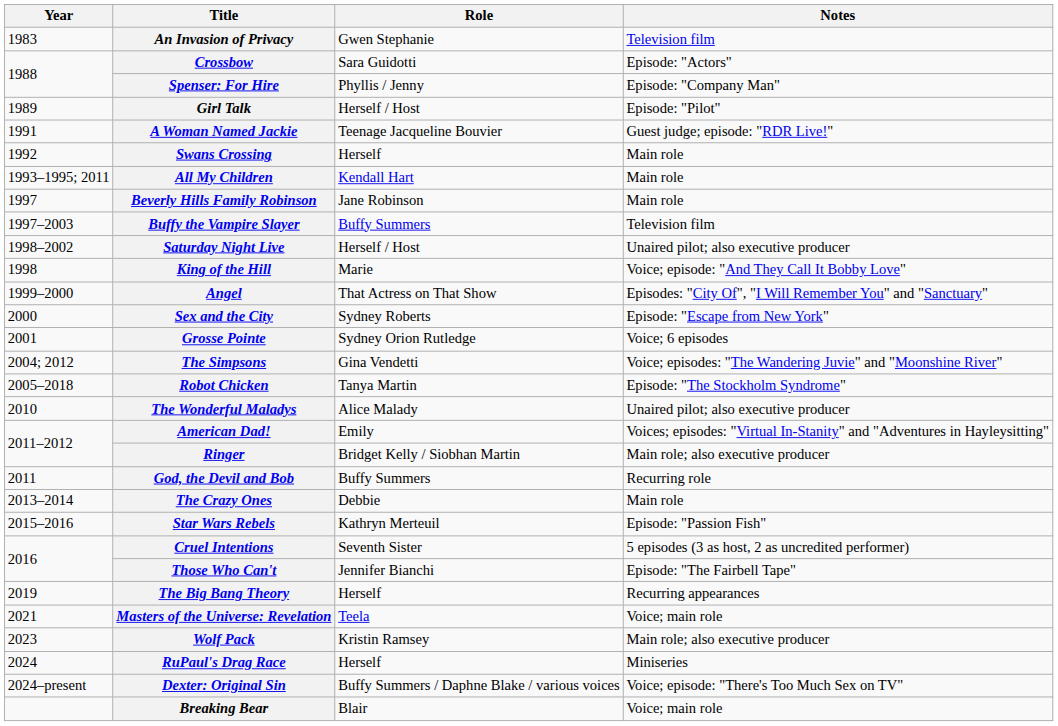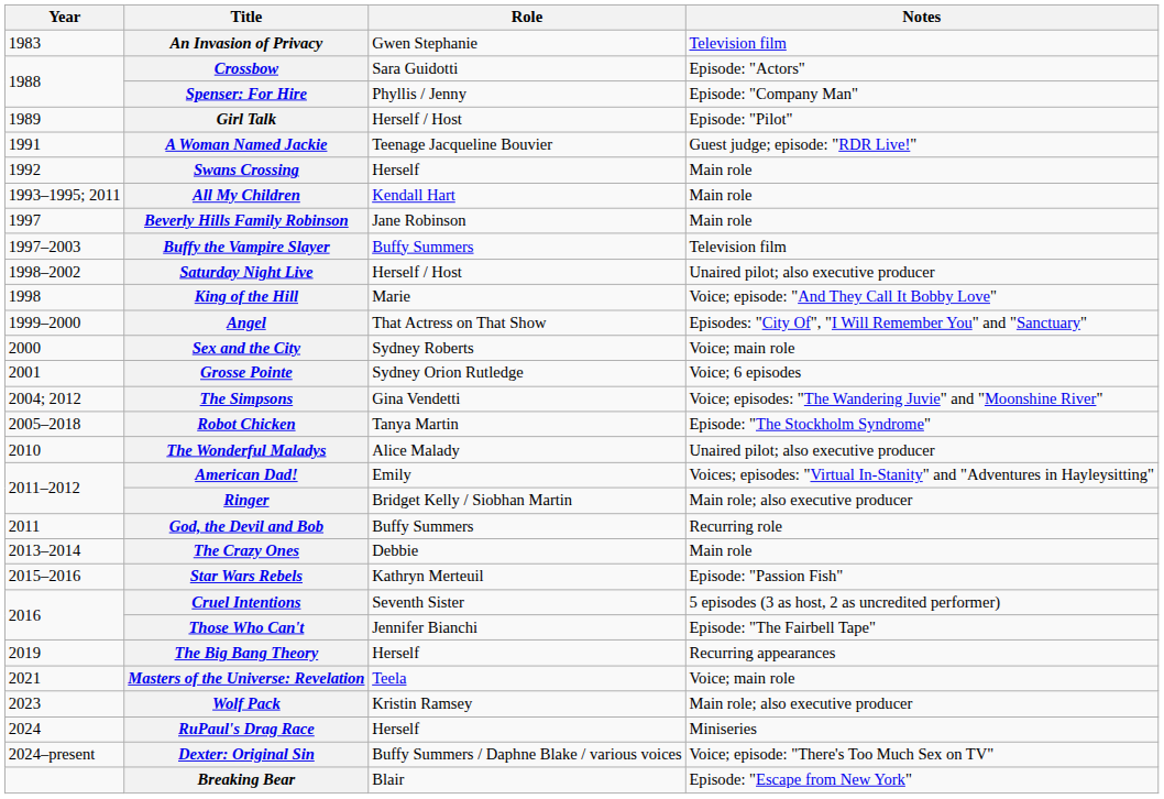Sex and the City | Notes: Episode: "Escape from New York" -> Voice; main role
Breaking Bear | Notes: Voice; main role -> Episode: "Escape from New York"
